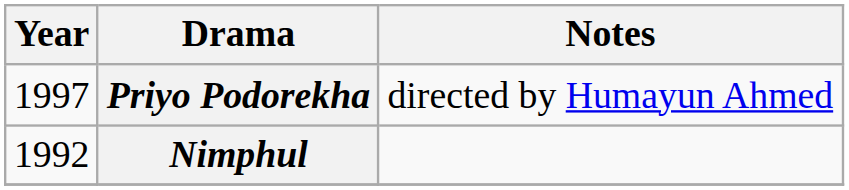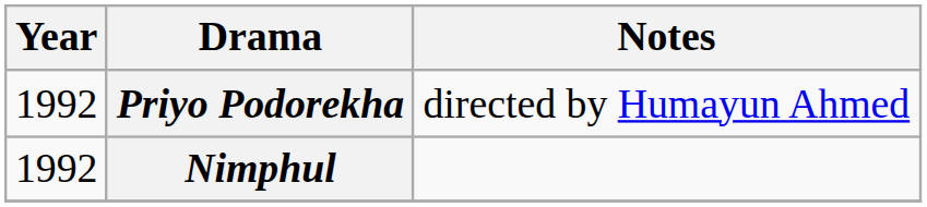Priyo Podorekha | Year: 1997 -> 1992
